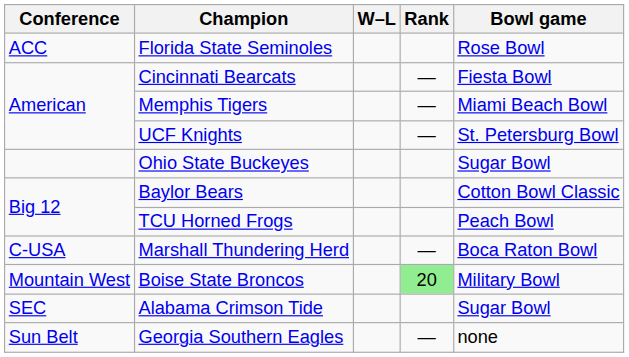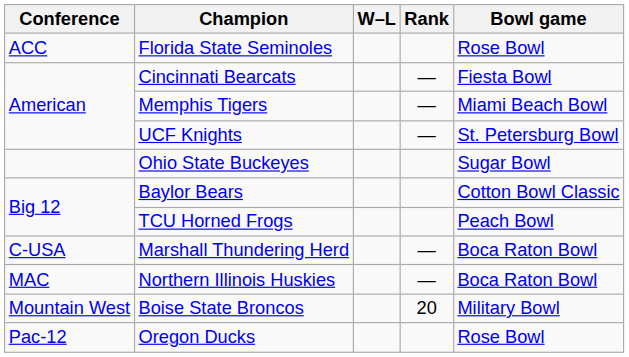+ row: MAC | Northern Illinois Huskies | — | Boca Raton Bowl
Boise State Broncos | Rank: lightgreen background -> no background
+ row: Pac-12 | Oregon Ducks | Rose Bowl
- row: SEC | Alabama Crimson Tide | Sugar Bowl
- row: Sun Belt | Georgia Southern Eagles | — | none
